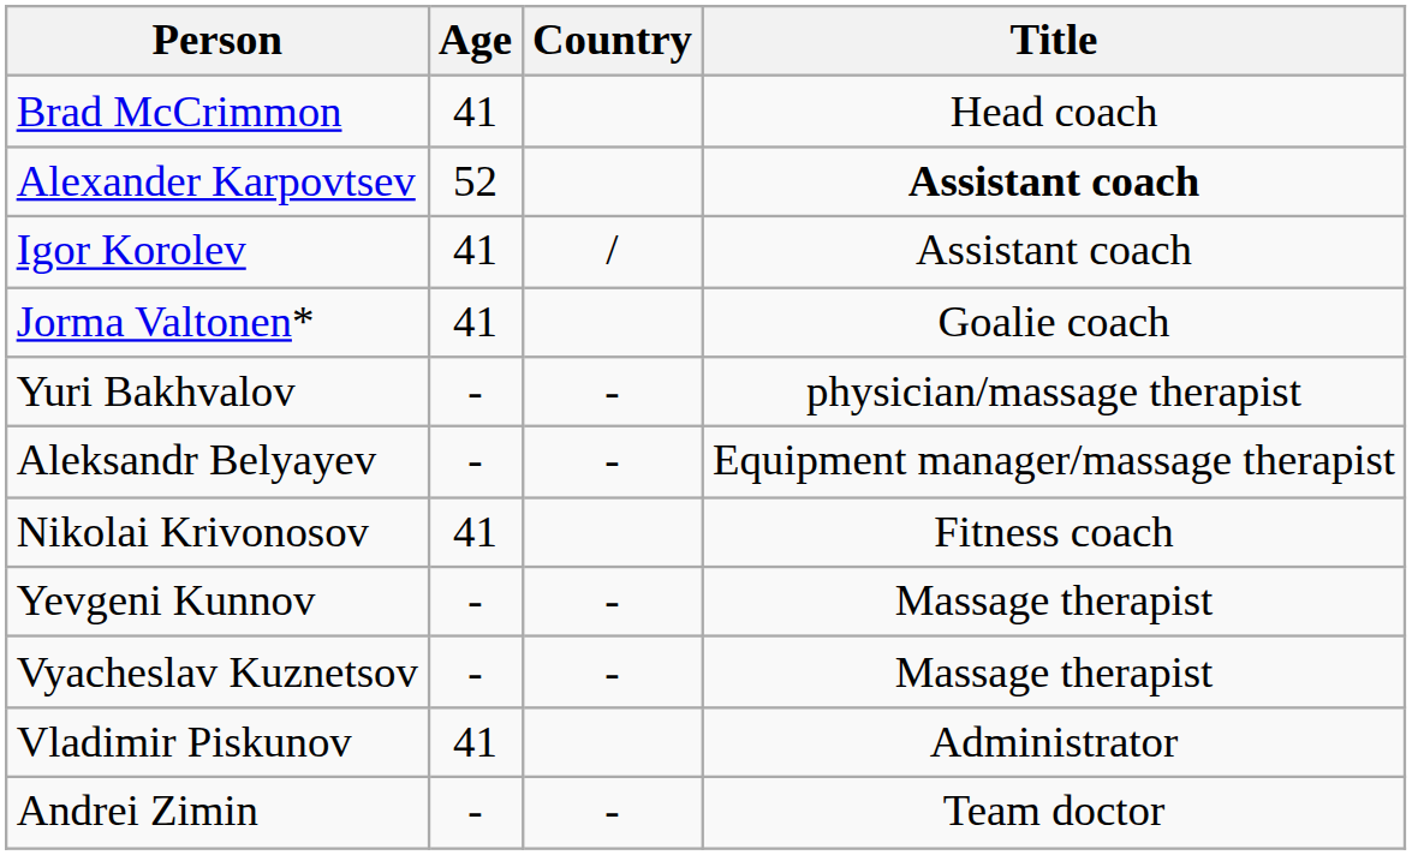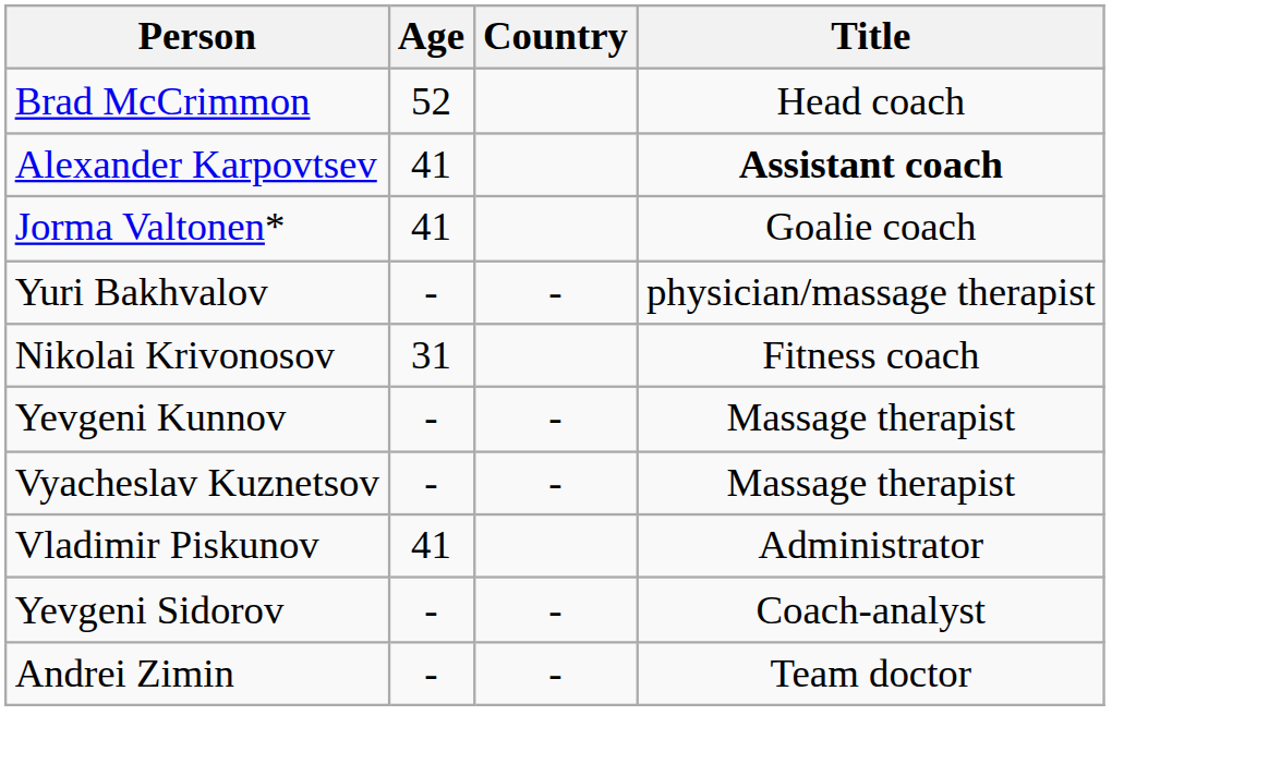Brad McCrimmon | Age: 41 -> 52
Alexander Karpovtsev | Age: 52 -> 41
- row: Igor Korolev | 41 | / | Assistant coach
- row: Aleksandr Belyayev | - | - | Equipment manager/massage therapist
Nikolai Krivonosov | Age: 41 -> 31
+ row: Yevgeni Sidorov | - | - | Coach-analyst
